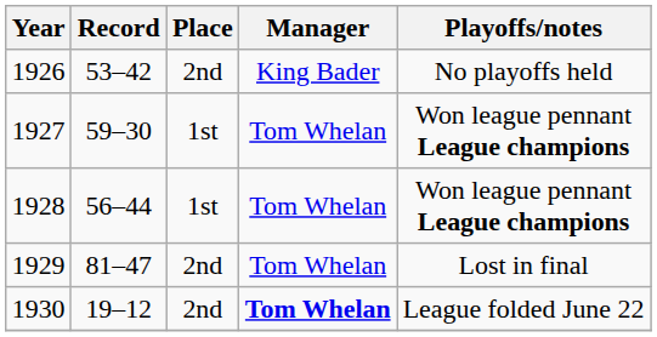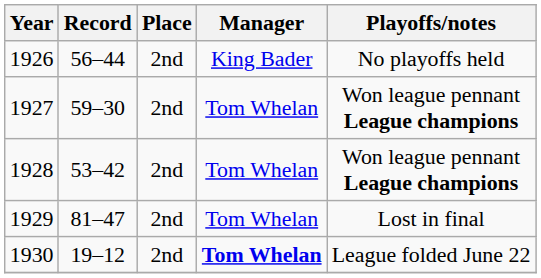1926 | Record: 53–42 -> 56–44
1927 | Place: 1st -> 2nd
1928 | Record: 56–44 -> 53–42
1928 | Place: 1st -> 2nd
